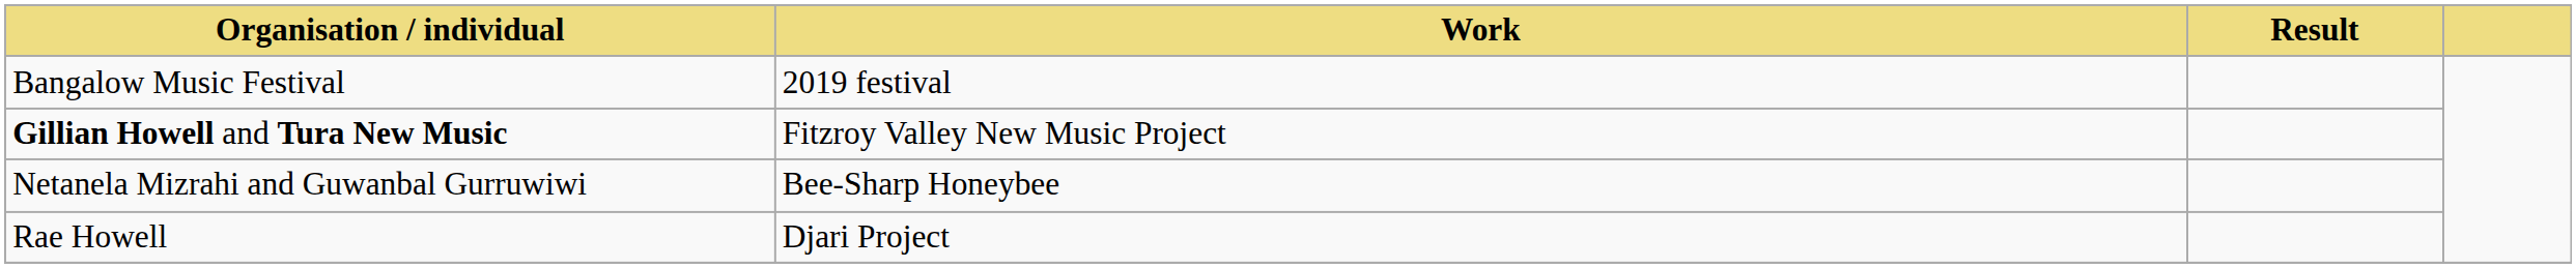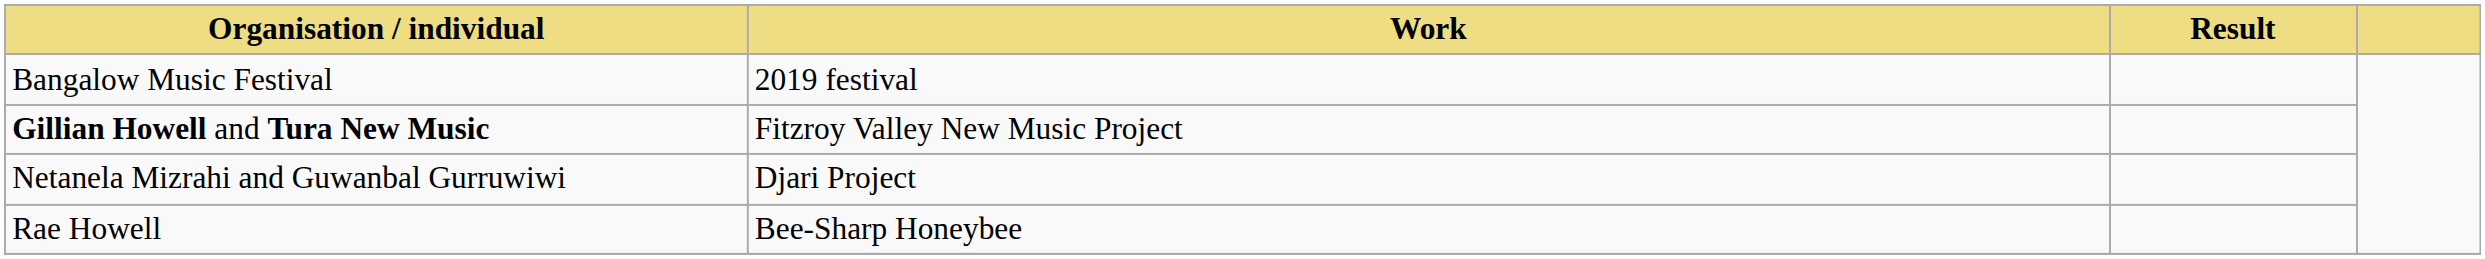Netanela Mizrahi and Guwanbal Gurruwiwi | Work: Bee-Sharp Honeybee -> Djari Project
Rae Howell | Work: Djari Project -> Bee-Sharp Honeybee
